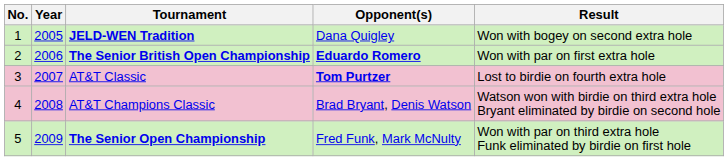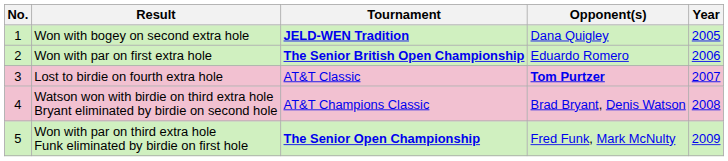columns swapped: Year <-> Result
The Senior British Open Championship | Opponent(s): bold -> normal
